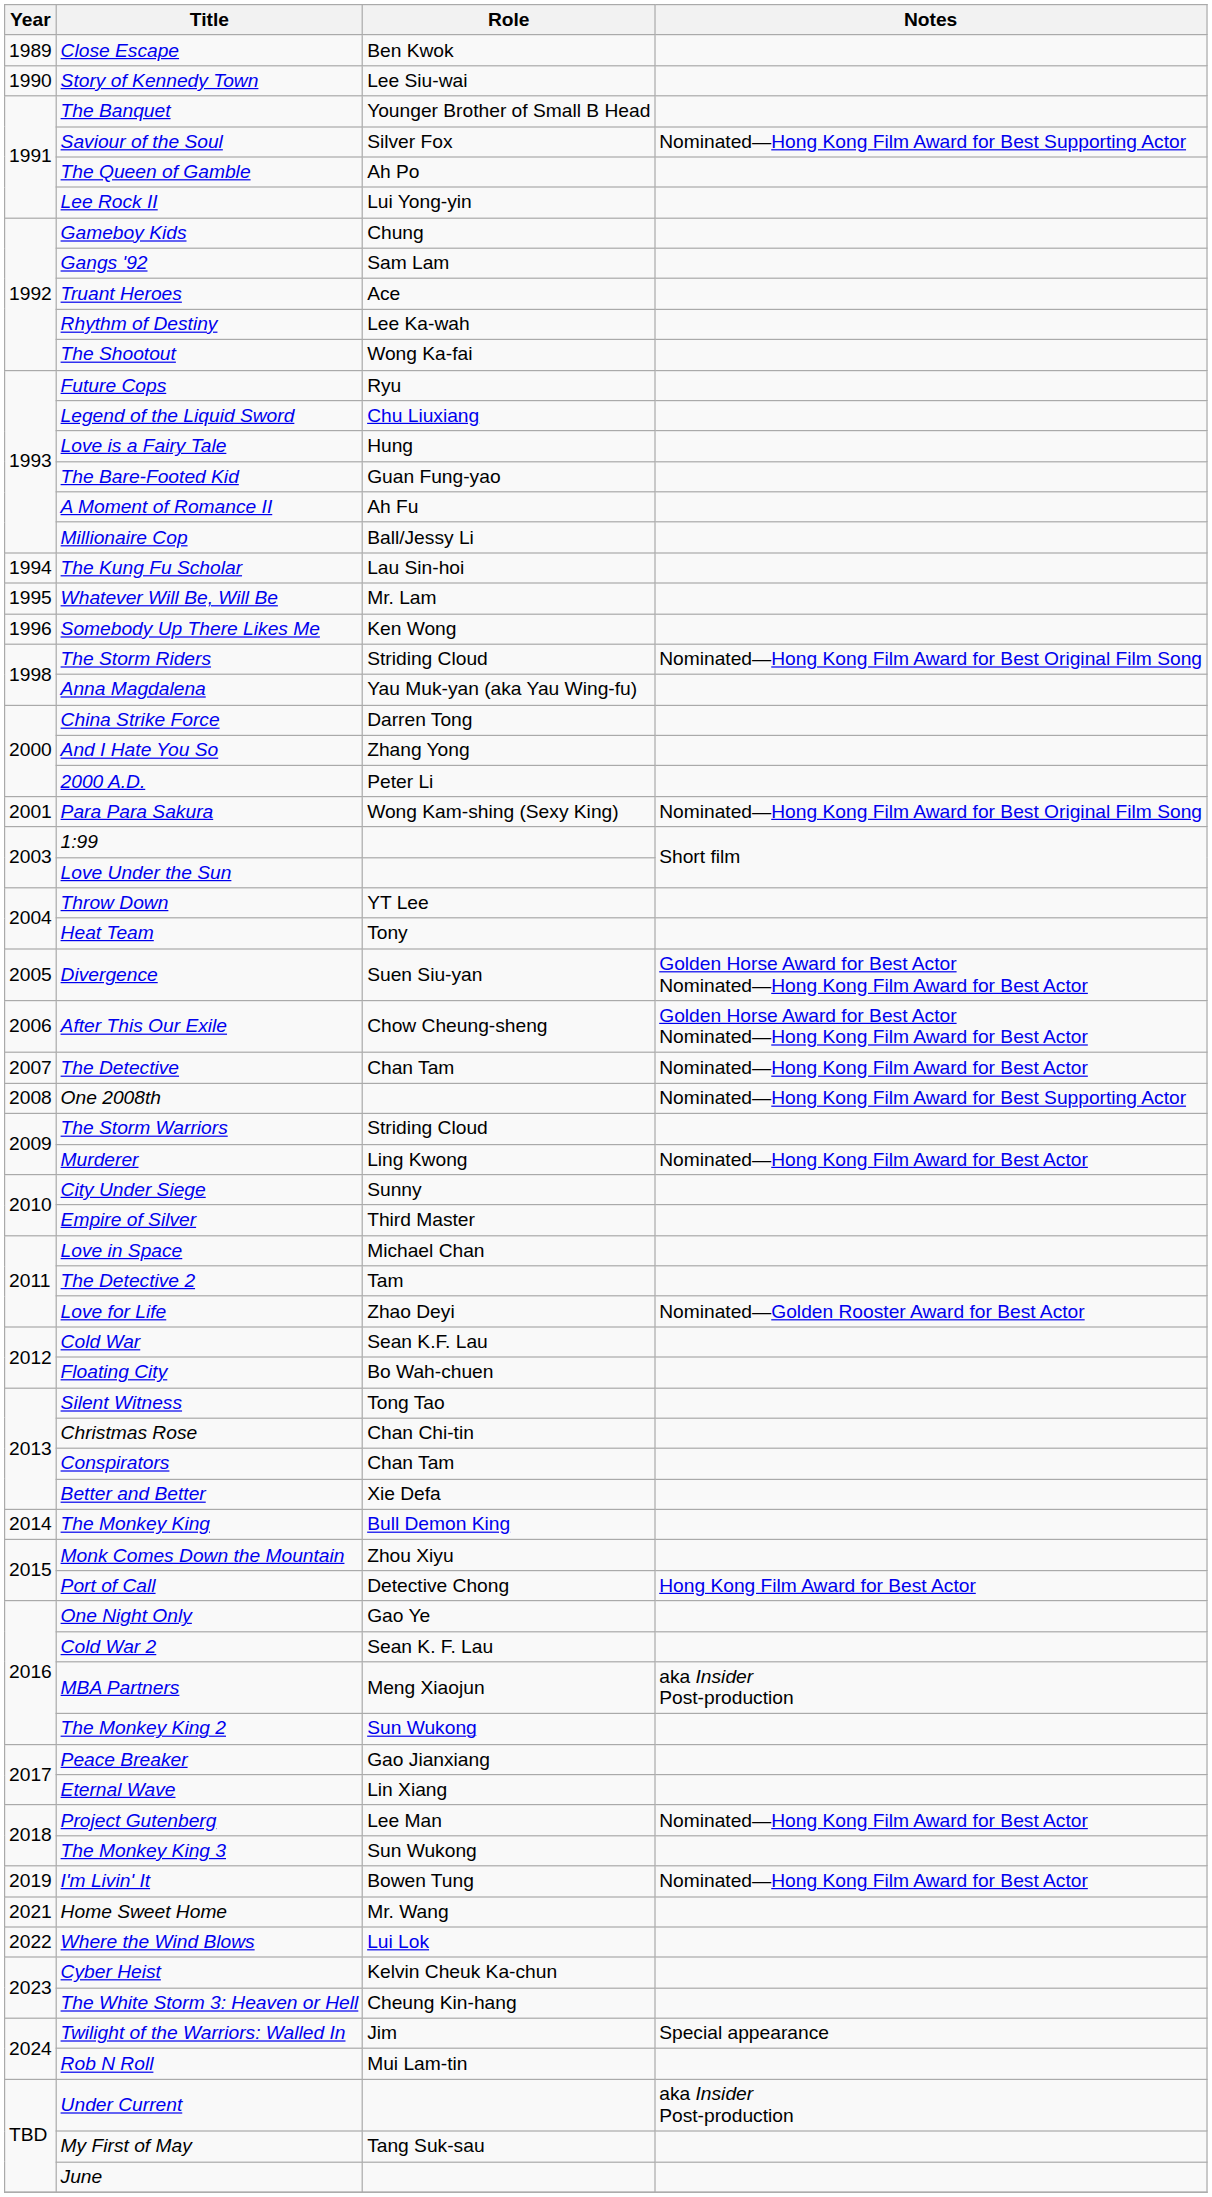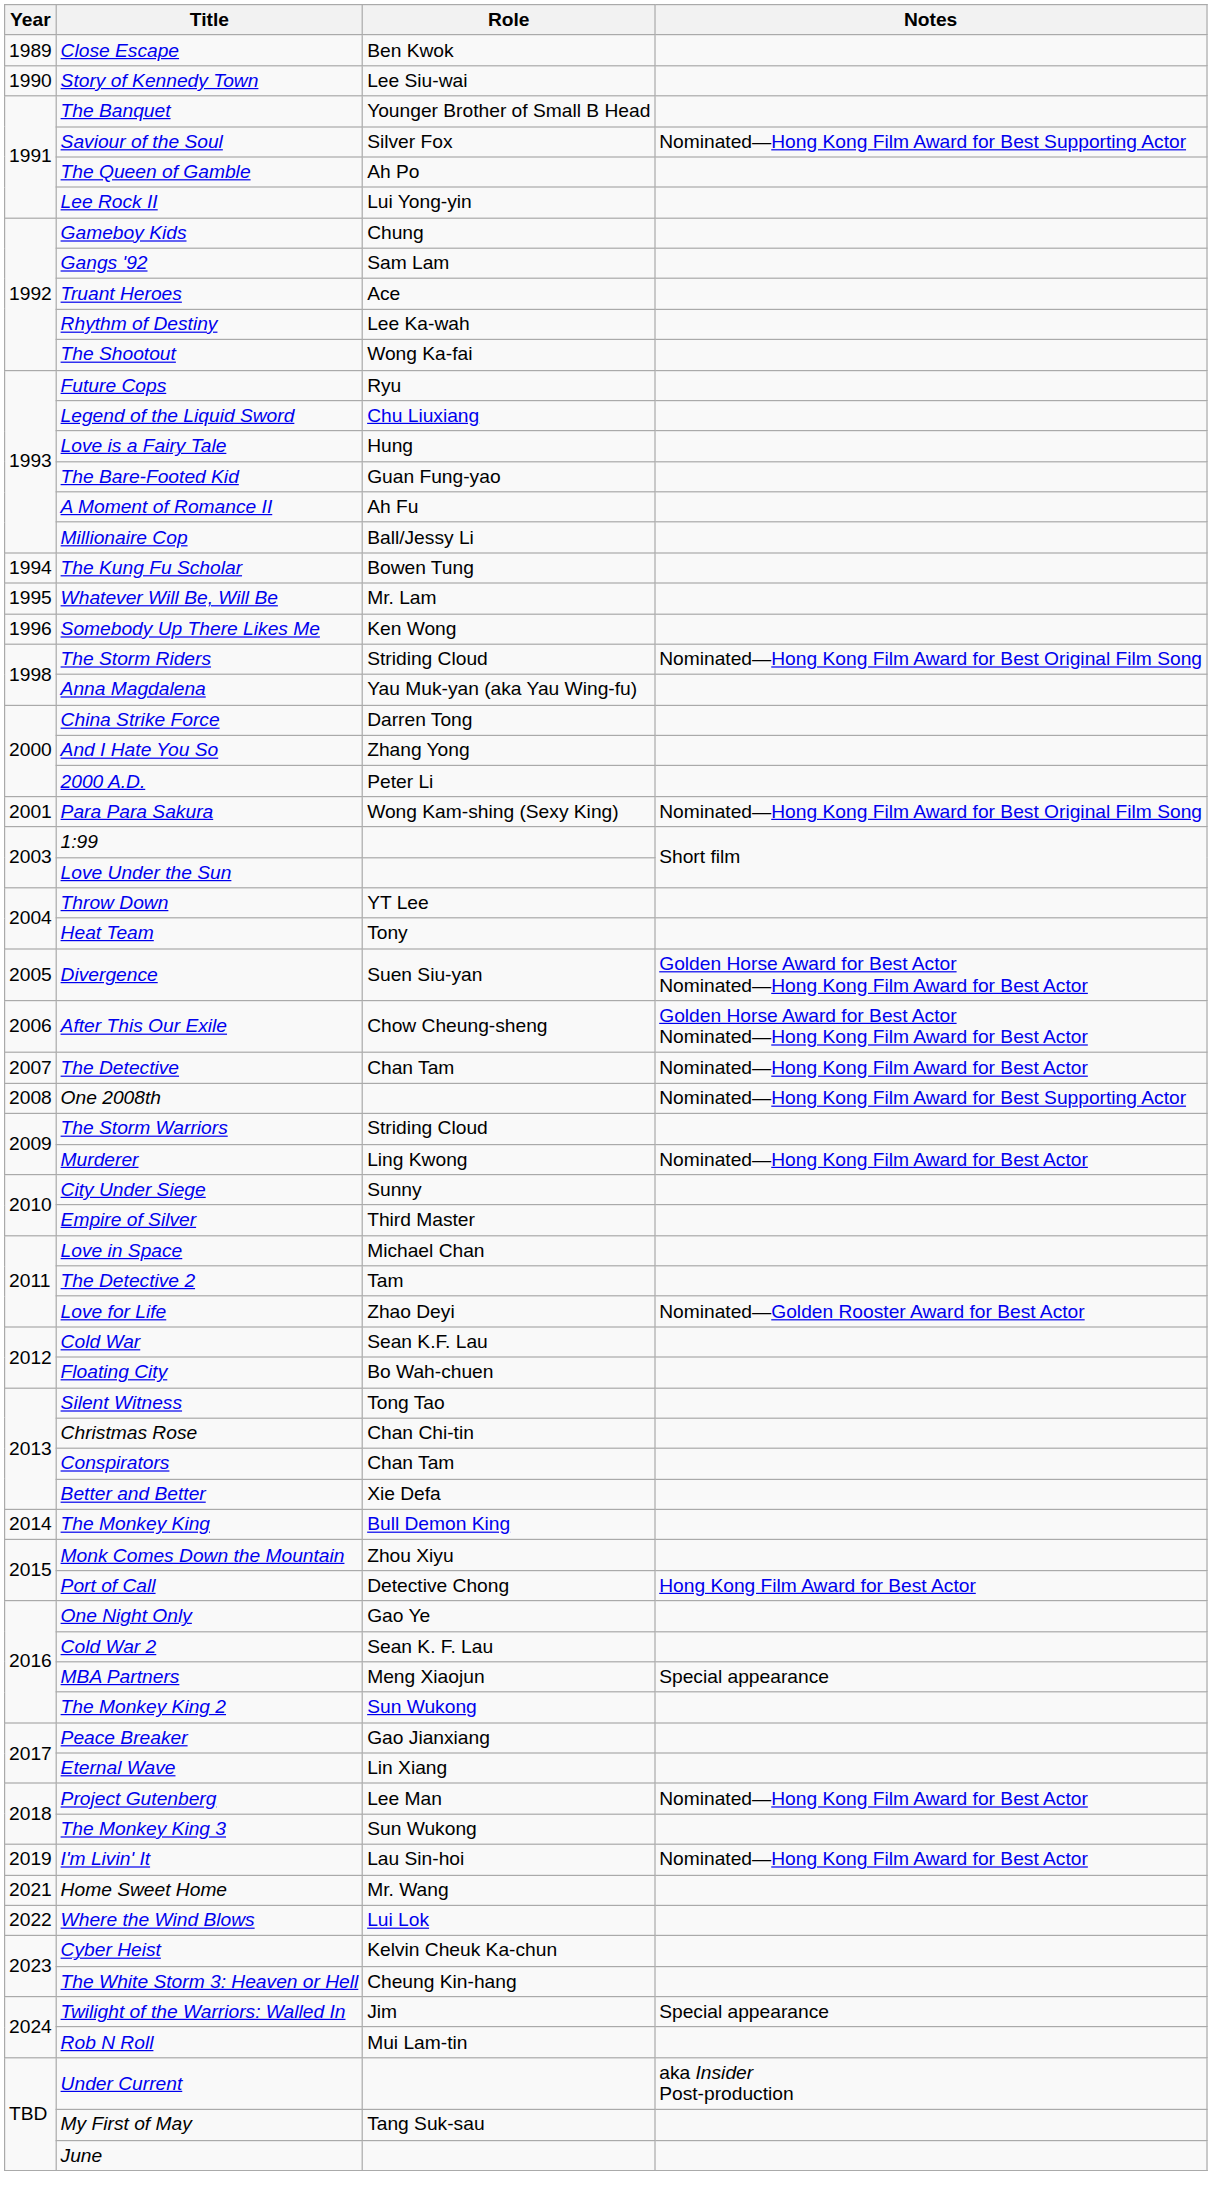The Kung Fu Scholar | Role: Lau Sin-hoi -> Bowen Tung
MBA Partners | Notes: aka Insider Post-production -> Special appearance
I'm Livin' It | Role: Bowen Tung -> Lau Sin-hoi
